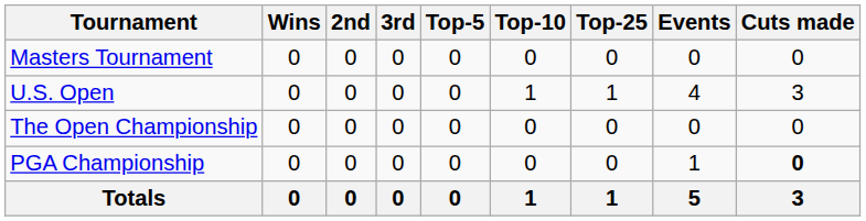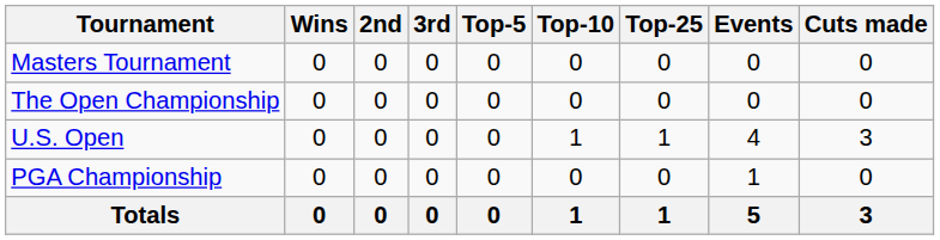rows swapped: U.S. Open <-> The Open Championship
PGA Championship | Cuts made: bold -> normal
